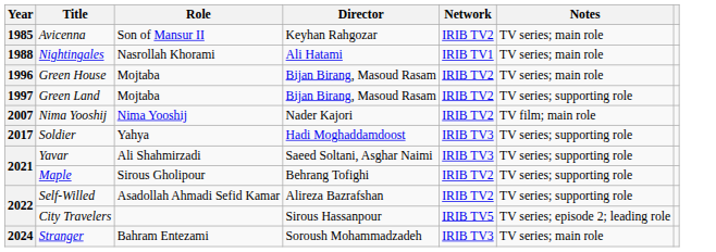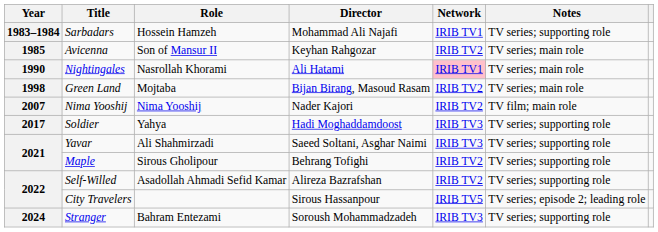+ row: 1983–1984 | Sarbadars | Hossein Hamzeh | Mohammad Ali Najafi | IRIB TV1 | TV series; supporting role
Nightingales | Year: 1988 -> 1990
Nightingales | Network: no background -> pink background
- row: 1996 | Green House | Mojtaba | Bijan Birang, Masoud Rasam | IRIB TV2 | TV series; main role
Green Land | Year: 1997 -> 1998
Green Land | Notes: TV series; supporting role -> TV series; main role
Stranger | Notes: TV series; main role -> TV series; supporting role
